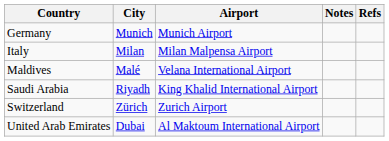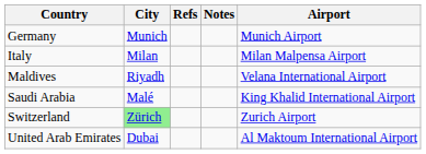columns swapped: Airport <-> Refs
Maldives | City: Malé -> Riyadh
Saudi Arabia | City: Riyadh -> Malé
Switzerland | City: no background -> lightgreen background
